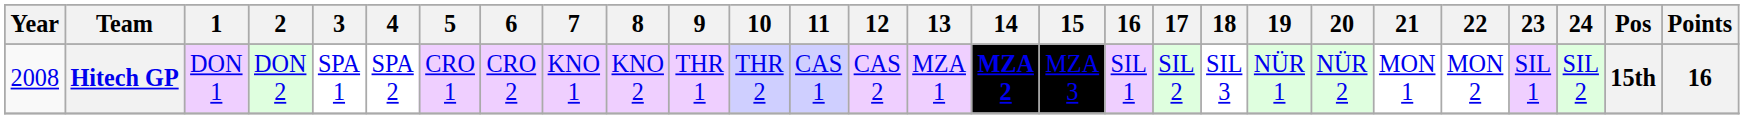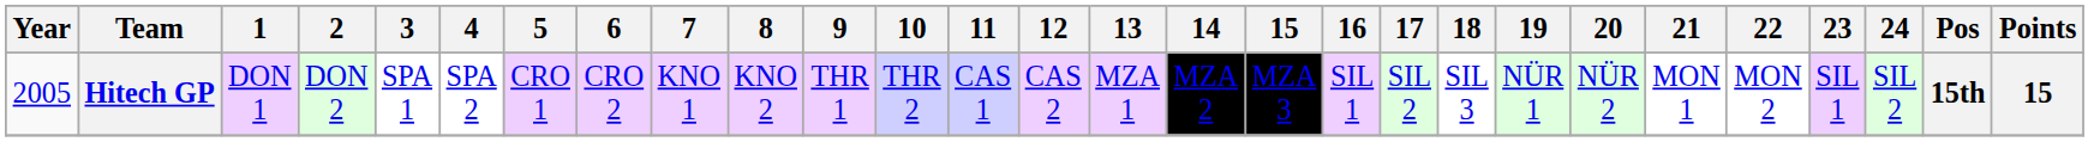Hitech GP | Year: 2008 -> 2005
Hitech GP | 14: bold -> normal
Hitech GP | Points: 16 -> 15
